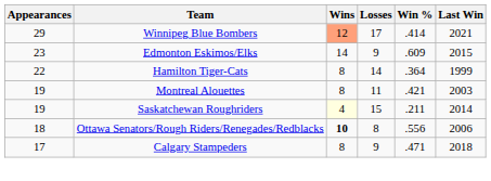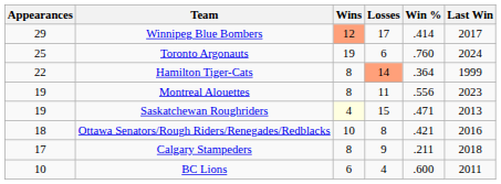Winnipeg Blue Bombers | Last Win: 2021 -> 2017
+ row: 25 | Toronto Argonauts | 19 | 6 | .760 | 2024
- row: 23 | Edmonton Eskimos/Elks | 14 | 9 | .609 | 2015
Hamilton Tiger-Cats | Losses: no background -> lightsalmon background
Montreal Alouettes | Win %: .421 -> .556
Montreal Alouettes | Last Win: 2003 -> 2023
Saskatchewan Roughriders | Win %: .211 -> .471
Saskatchewan Roughriders | Last Win: 2014 -> 2013
Ottawa Senators/Rough Riders/Renegades/Redblacks | Wins: bold -> normal
Ottawa Senators/Rough Riders/Renegades/Redblacks | Win %: .556 -> .421
Ottawa Senators/Rough Riders/Renegades/Redblacks | Last Win: 2006 -> 2016
Calgary Stampeders | Win %: .471 -> .211
+ row: 10 | BC Lions | 6 | 4 | .600 | 2011
